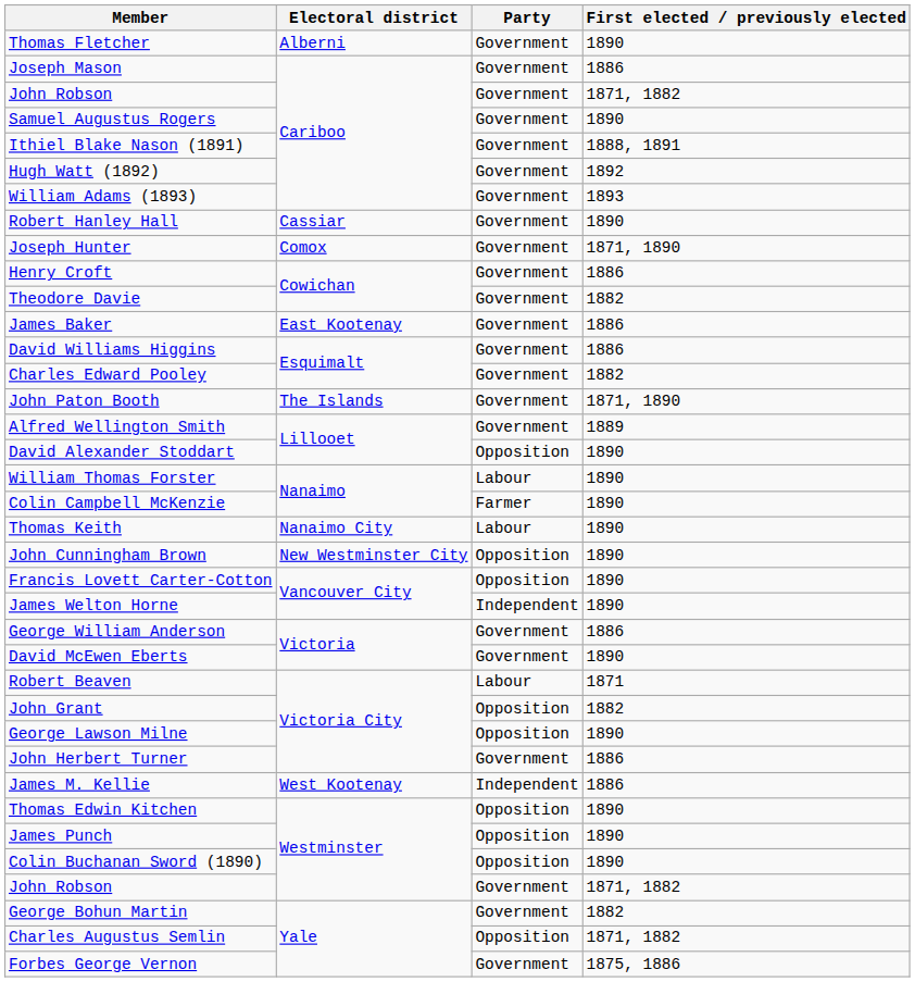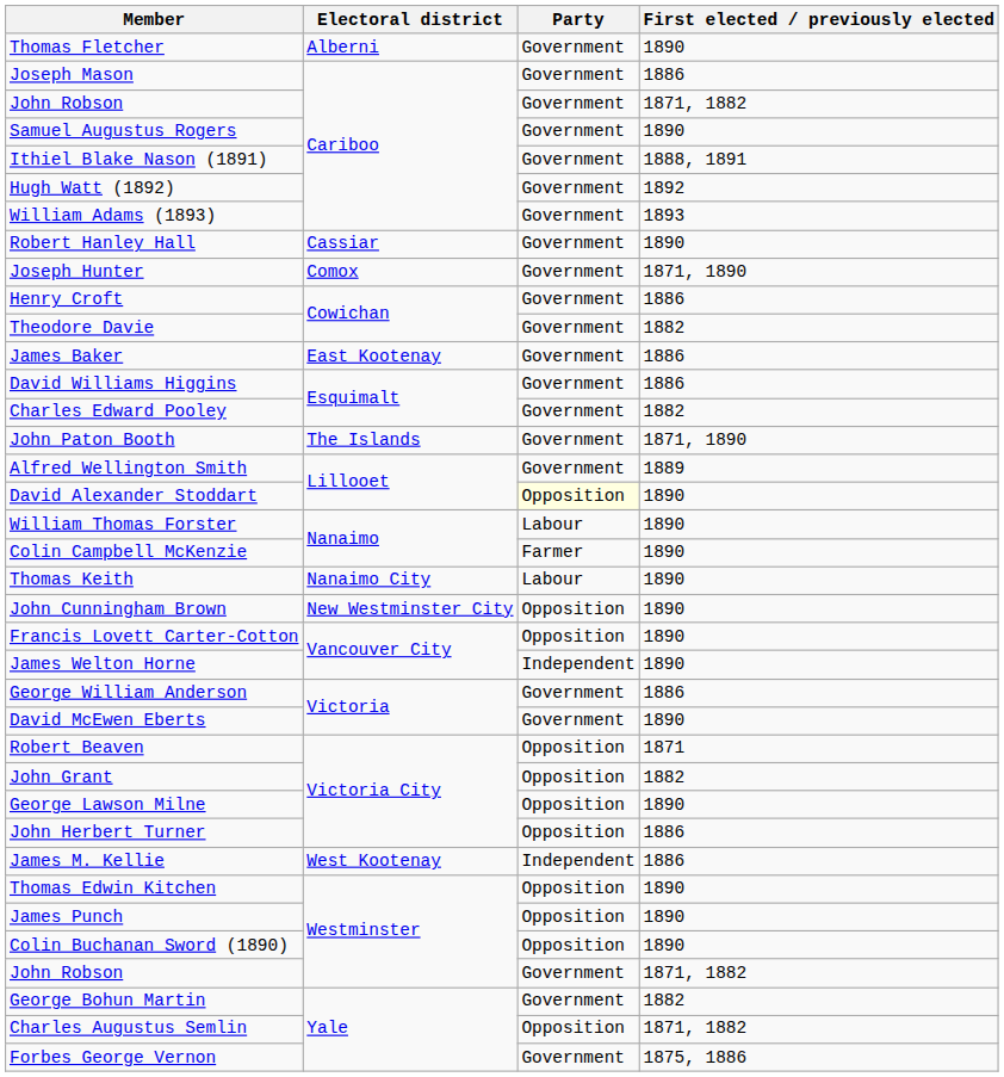David Alexander Stoddart | Party: no background -> lightyellow background
Robert Beaven | Party: Labour -> Opposition
John Herbert Turner | Party: Government -> Opposition
